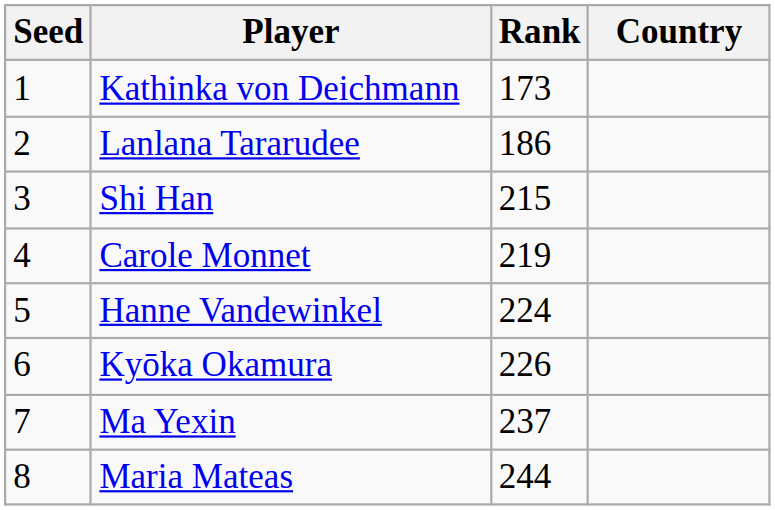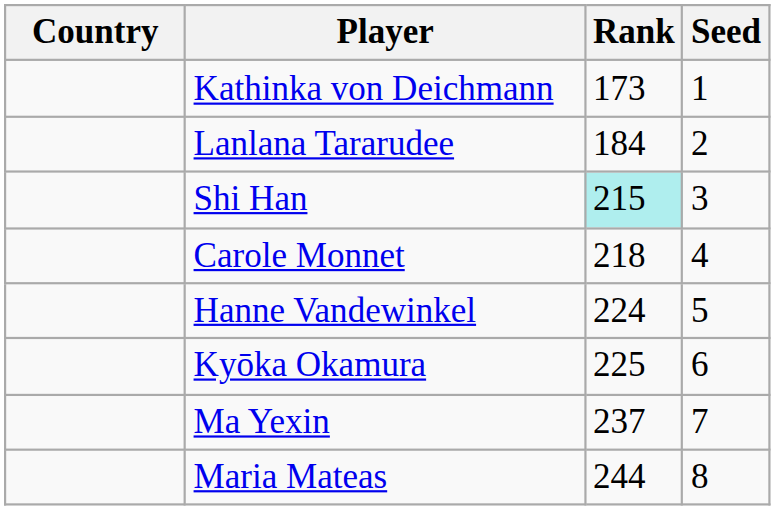columns swapped: Country <-> Seed
Lanlana Tararudee | Rank: 186 -> 184
Shi Han | Rank: no background -> paleturquoise background
Carole Monnet | Rank: 219 -> 218
Kyōka Okamura | Rank: 226 -> 225
